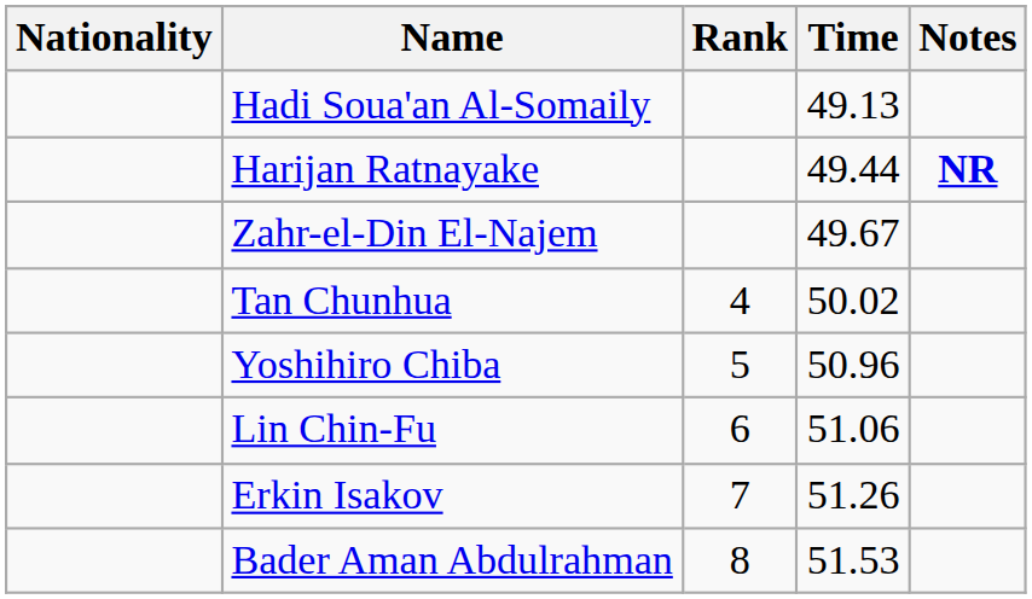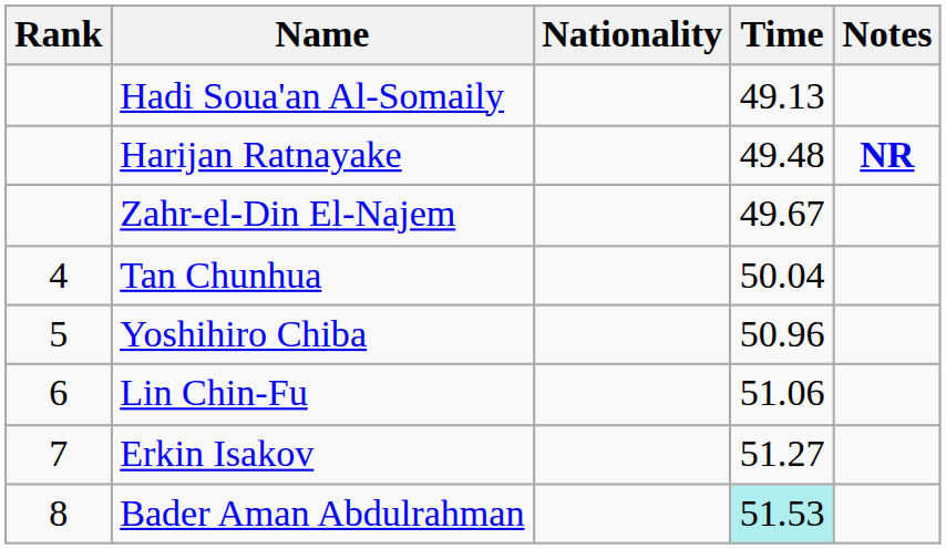columns swapped: Rank <-> Nationality
Harijan Ratnayake | Time: 49.44 -> 49.48
Tan Chunhua | Time: 50.02 -> 50.04
Erkin Isakov | Time: 51.26 -> 51.27
Bader Aman Abdulrahman | Time: no background -> paleturquoise background
